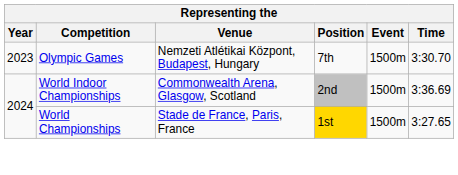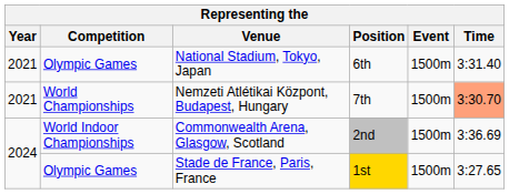+ row: 2021 | Olympic Games | National Stadium, Tokyo, Japan | 6th | 1500m | 3:31.40
Nemzeti Atlétikai Központ, Budapest, Hungary | Year: 2023 -> 2021
Nemzeti Atlétikai Központ, Budapest, Hungary | Competition: Olympic Games -> World Championships
Nemzeti Atlétikai Központ, Budapest, Hungary | Time: no background -> lightsalmon background
Stade de France, Paris, France | Competition: World Championships -> Olympic Games
